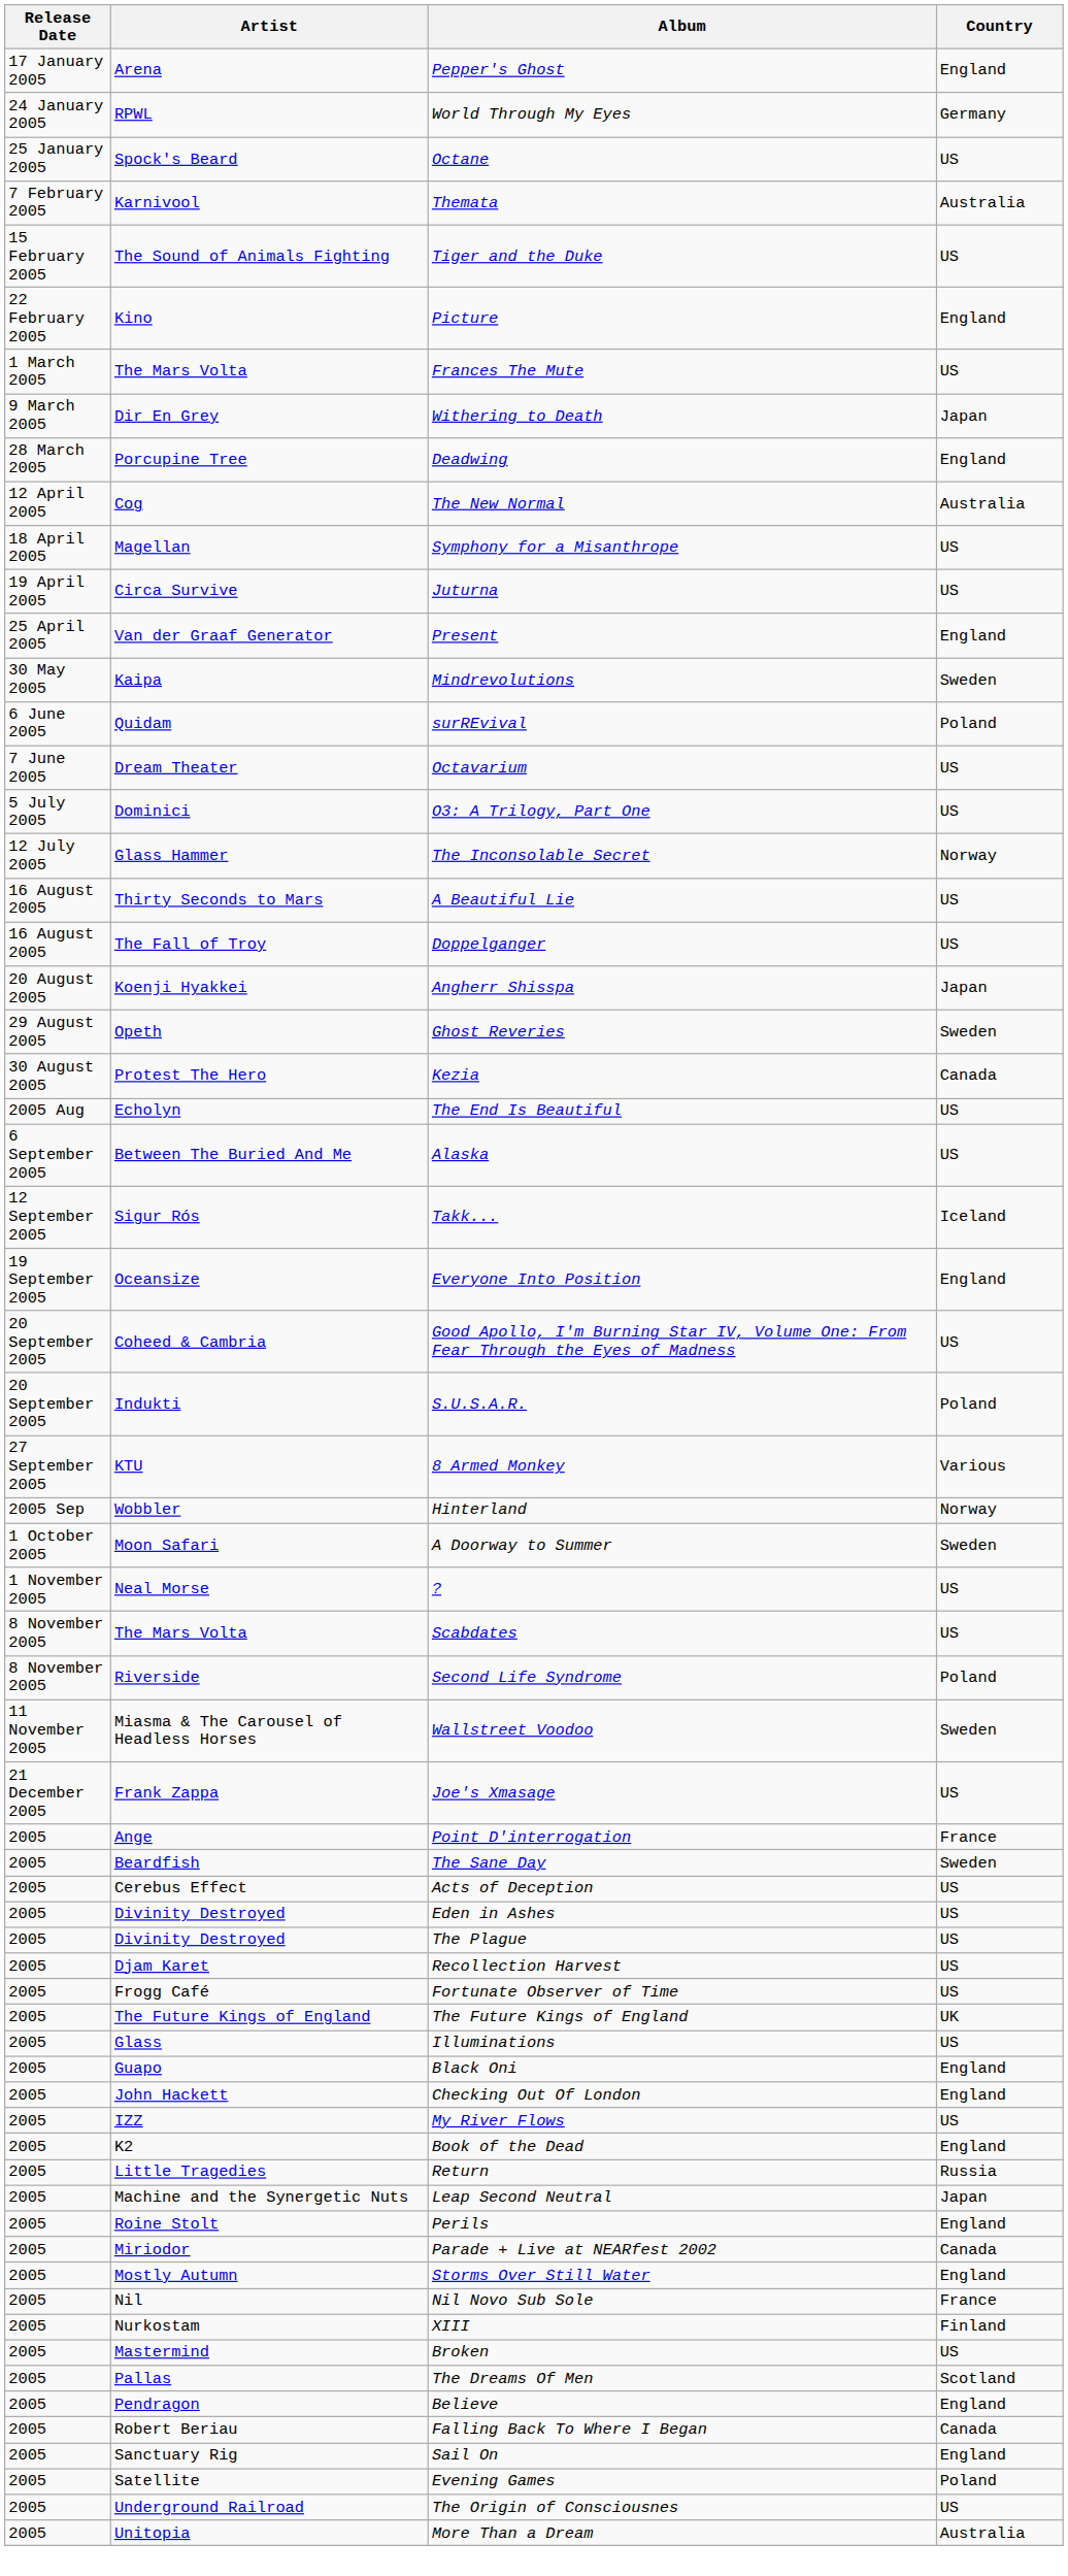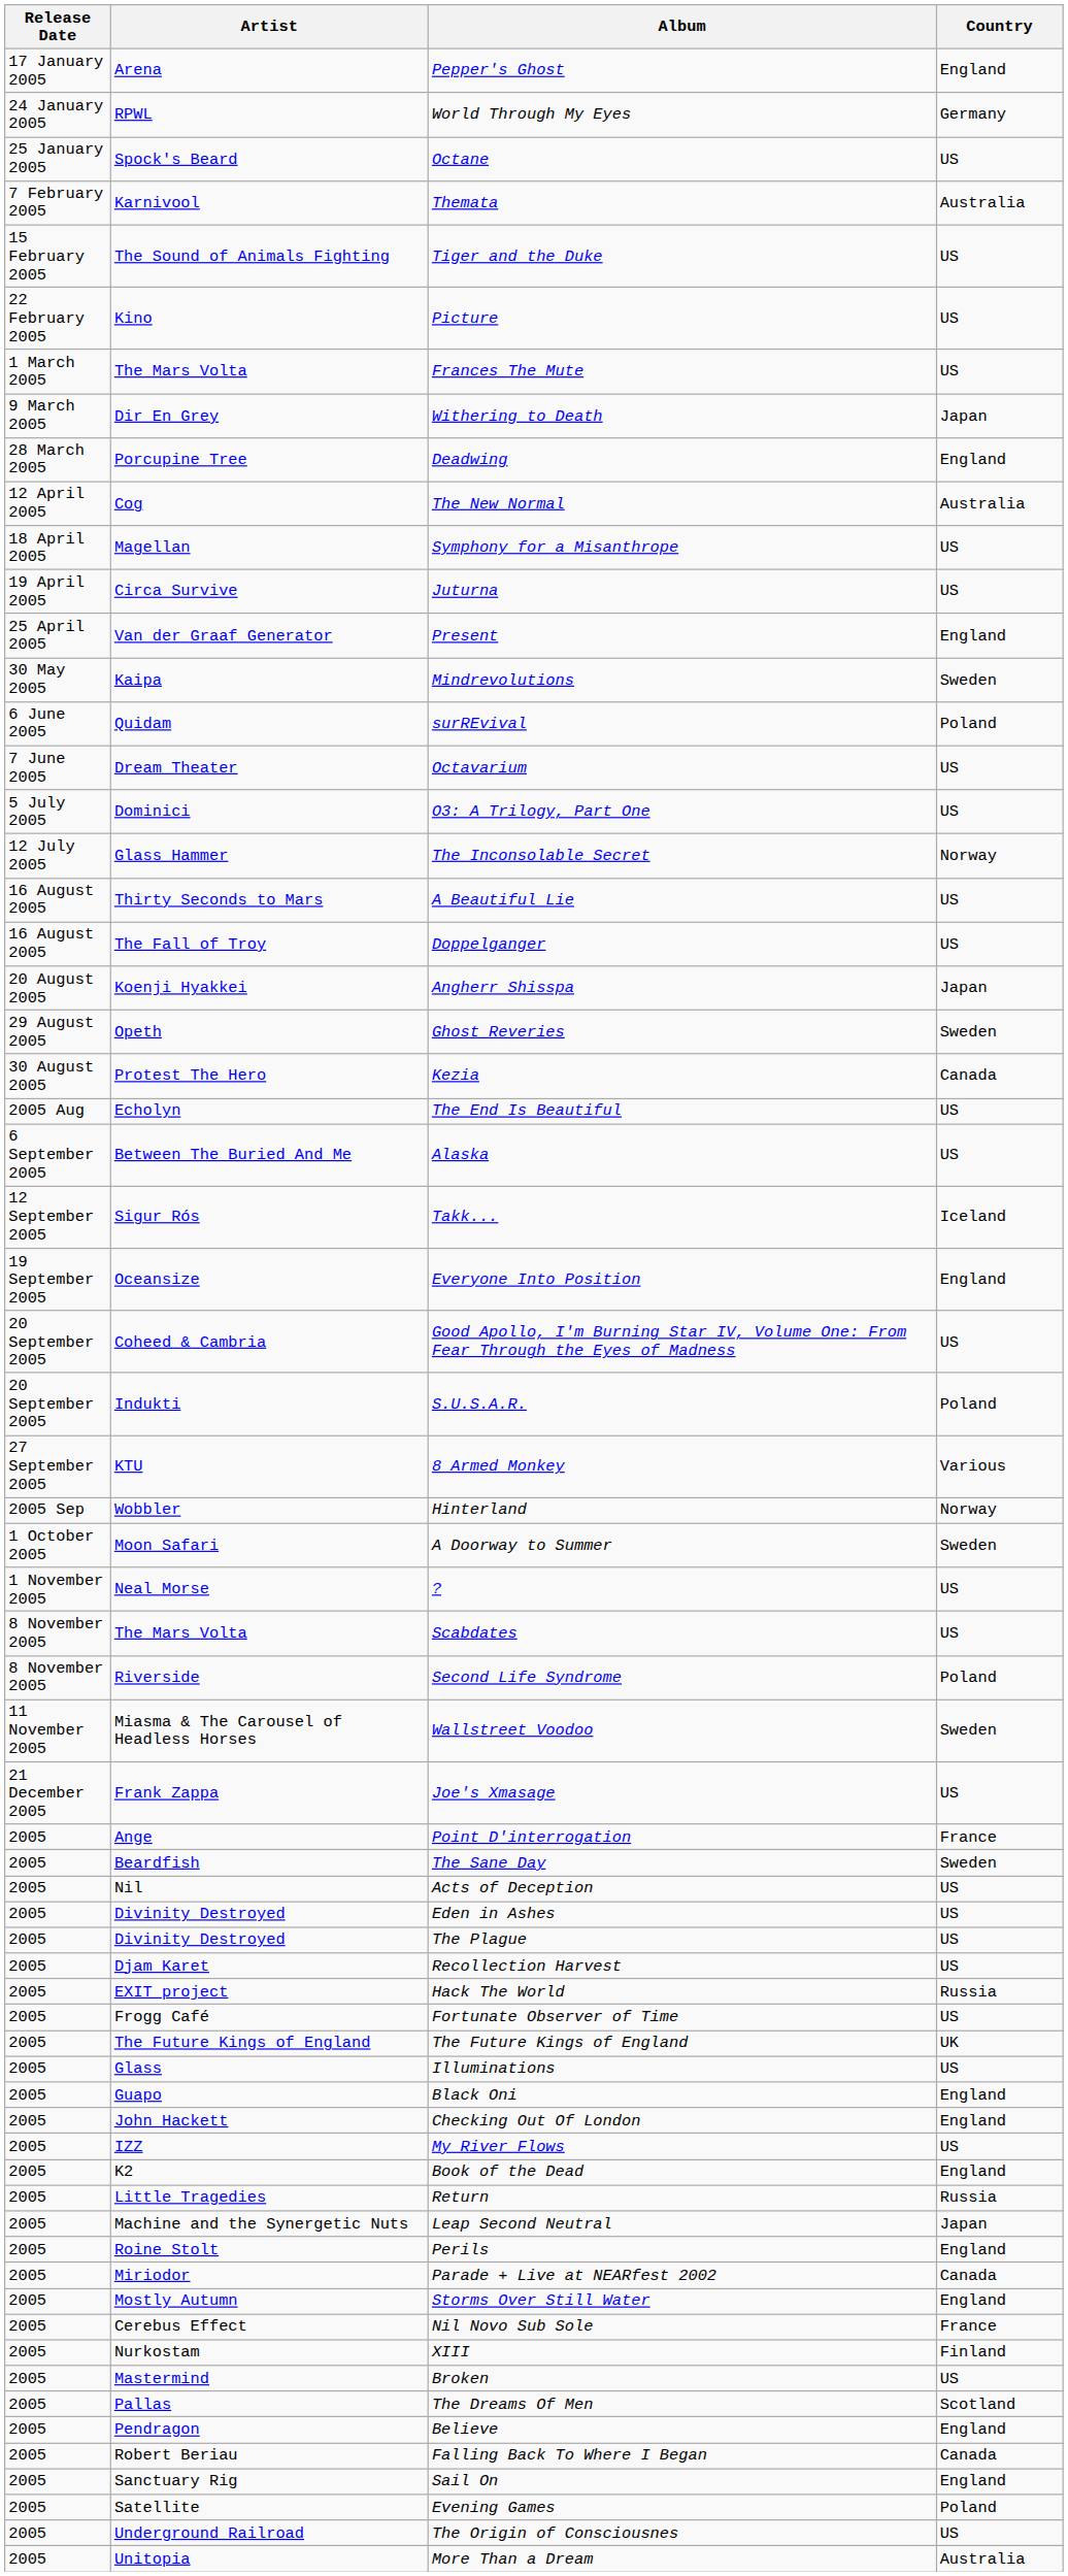Picture | Country: England -> US
Acts of Deception | Artist: Cerebus Effect -> Nil
+ row: 2005 | EXIT project | Hack The World | Russia
Nil Novo Sub Sole | Artist: Nil -> Cerebus Effect
